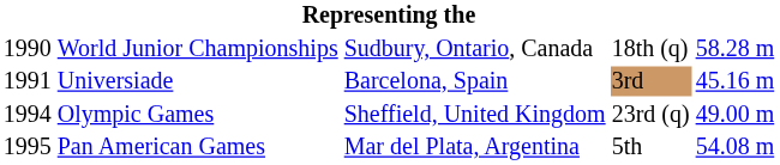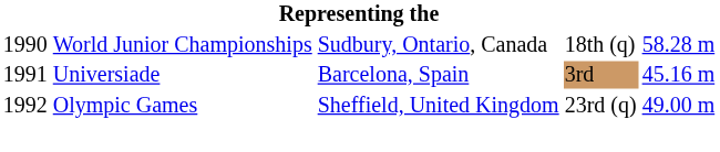Olympic Games | column 1: 1994 -> 1992
- row: 1995 | Pan American Games | Mar del Plata, Argentina | 5th | 54.08 m
